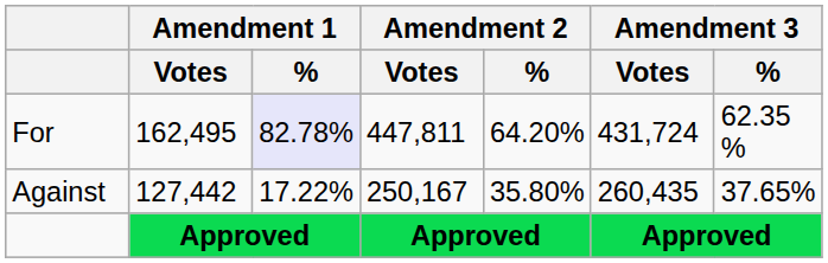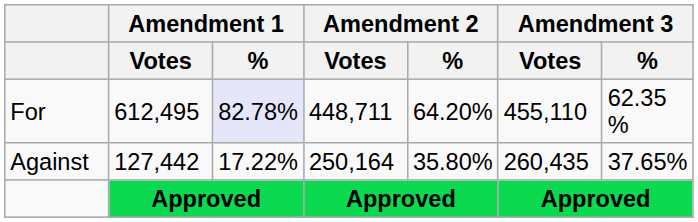For | Amendment 1 / Votes: 162,495 -> 612,495
For | Amendment 2 / Votes: 447,811 -> 448,711
For | Amendment 3 / Votes: 431,724 -> 455,110
Against | Amendment 2 / Votes: 250,167 -> 250,164
